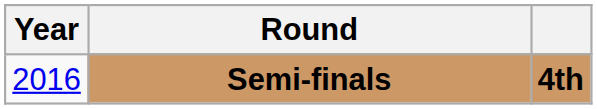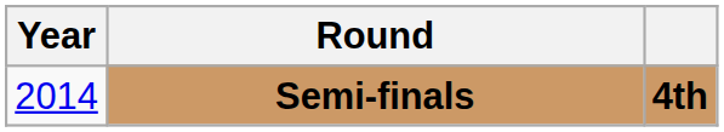Semi-finals | Year: 2016 -> 2014
